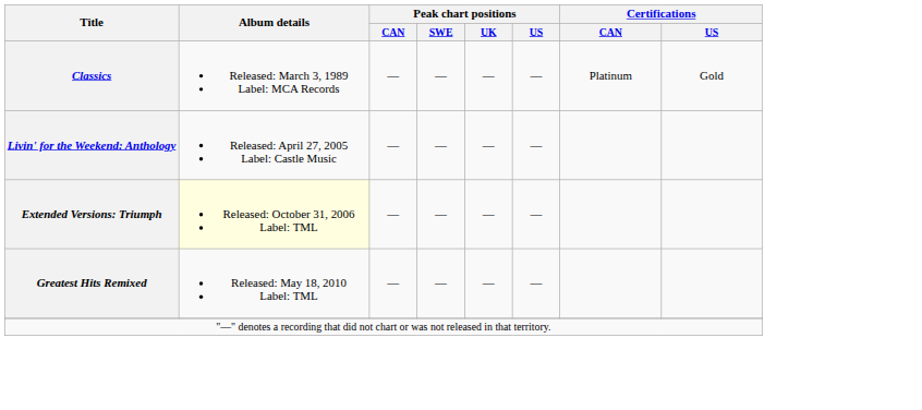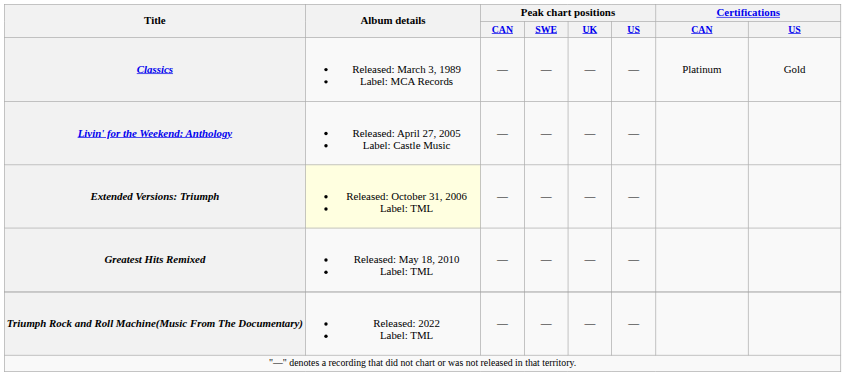+ row: Triumph Rock and Roll Machine(Music From The Documentary) | Released: 2022 Label: TML | — | — | — | —
